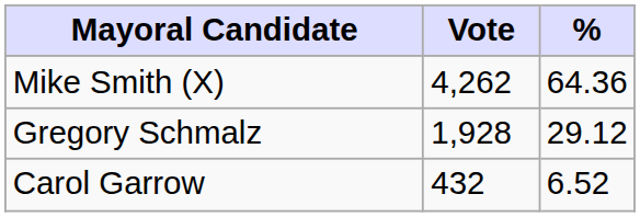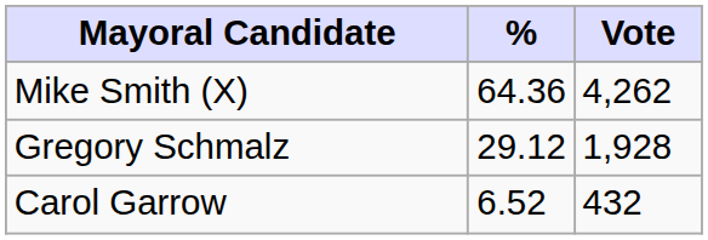columns swapped: Vote <-> %
